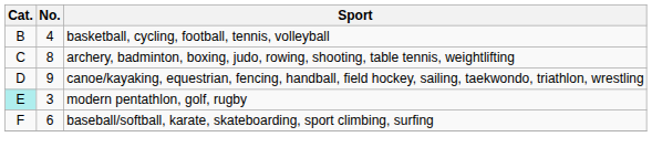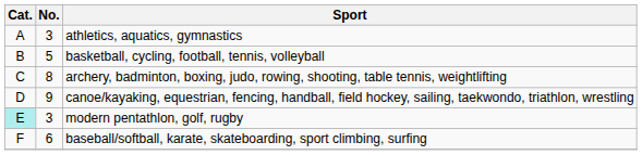+ row: A | 3 | athletics, aquatics, gymnastics
basketball, cycling, football, tennis, volleyball | No.: 4 -> 5
